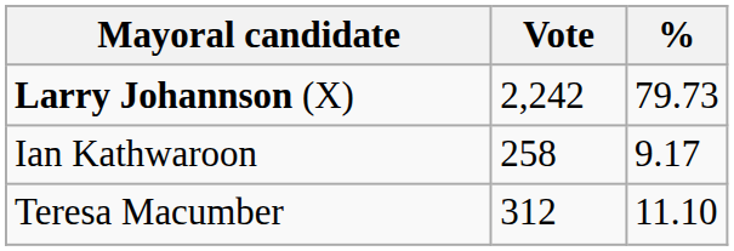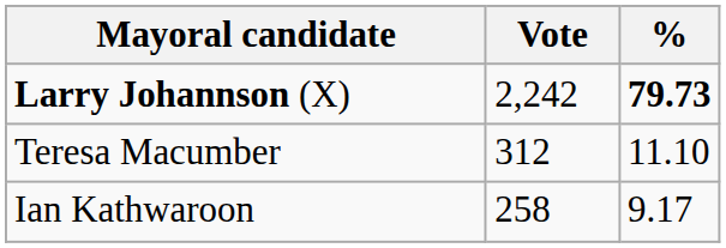Larry Johannson (X) | %: normal -> bold
rows swapped: Teresa Macumber <-> Ian Kathwaroon
